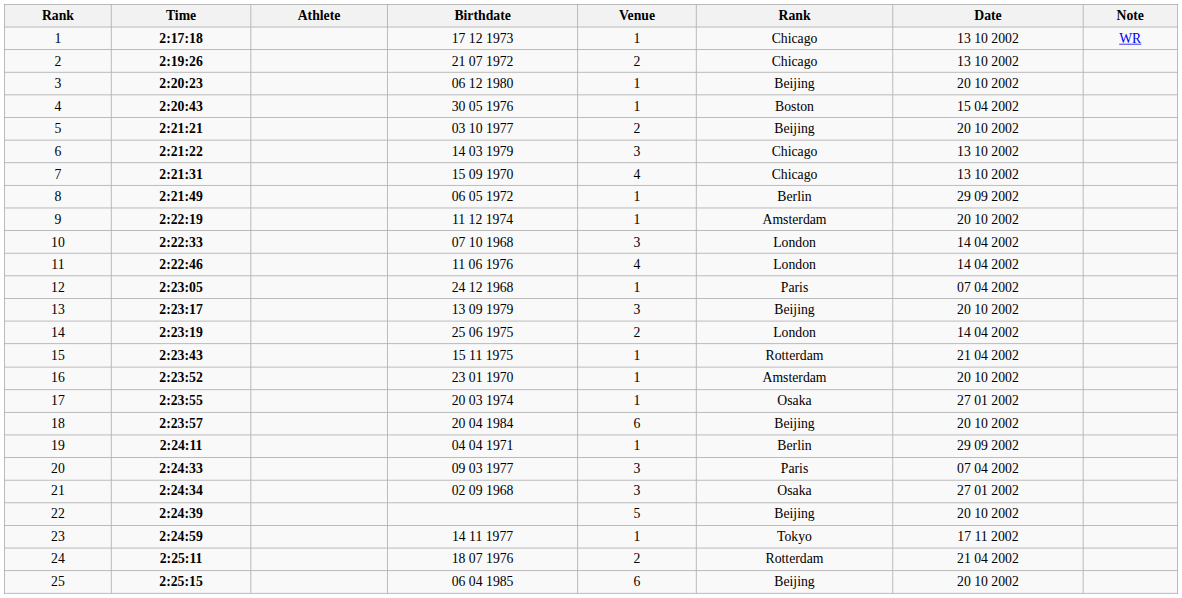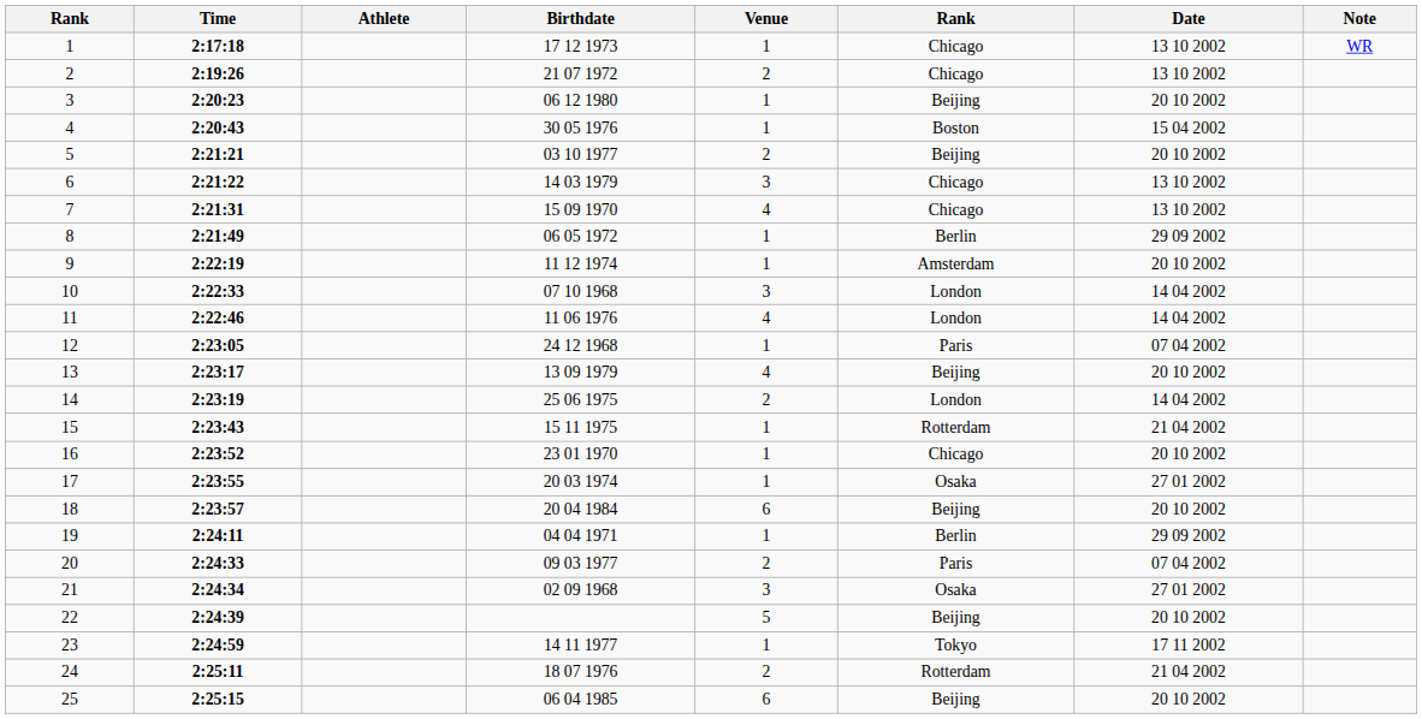13 | Venue: 3 -> 4
16 | column 6: Amsterdam -> Chicago
20 | Venue: 3 -> 2
